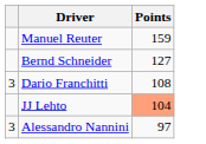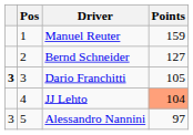+ column: Pos | 1 | 2 | 3 | 4 | 5
Dario Franchitti | column 1: normal -> bold
Dario Franchitti | Points: 108 -> 105
